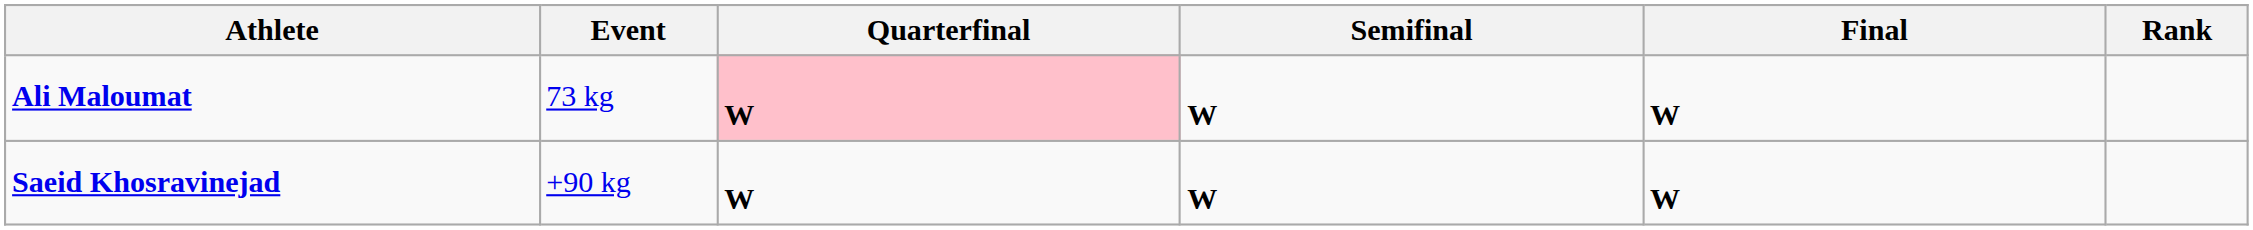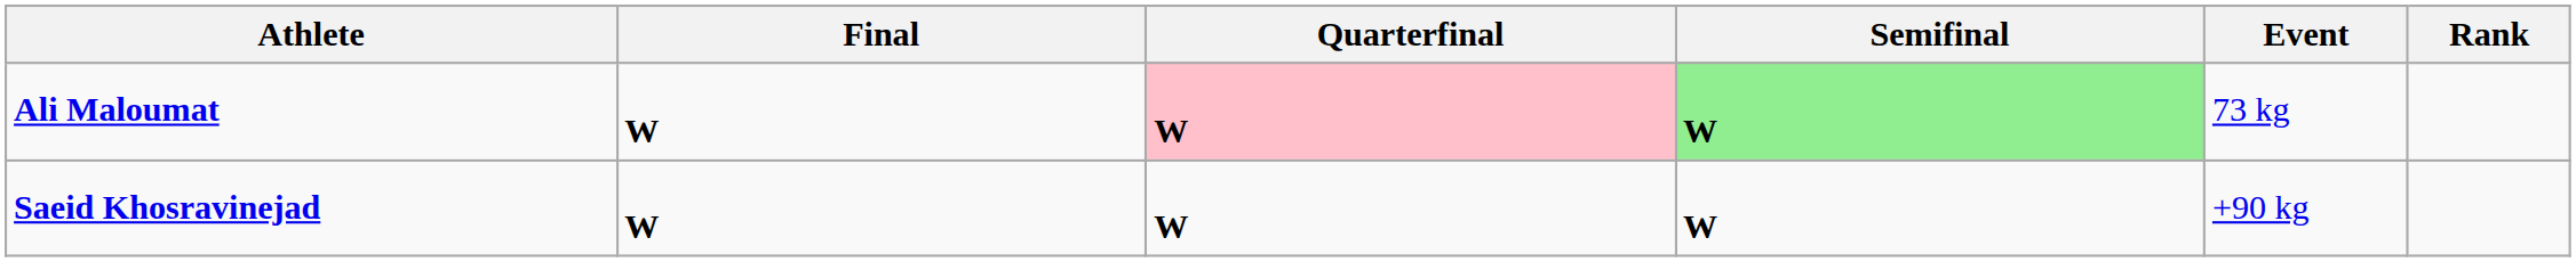columns swapped: Event <-> Final
Ali Maloumat | Semifinal: no background -> lightgreen background
